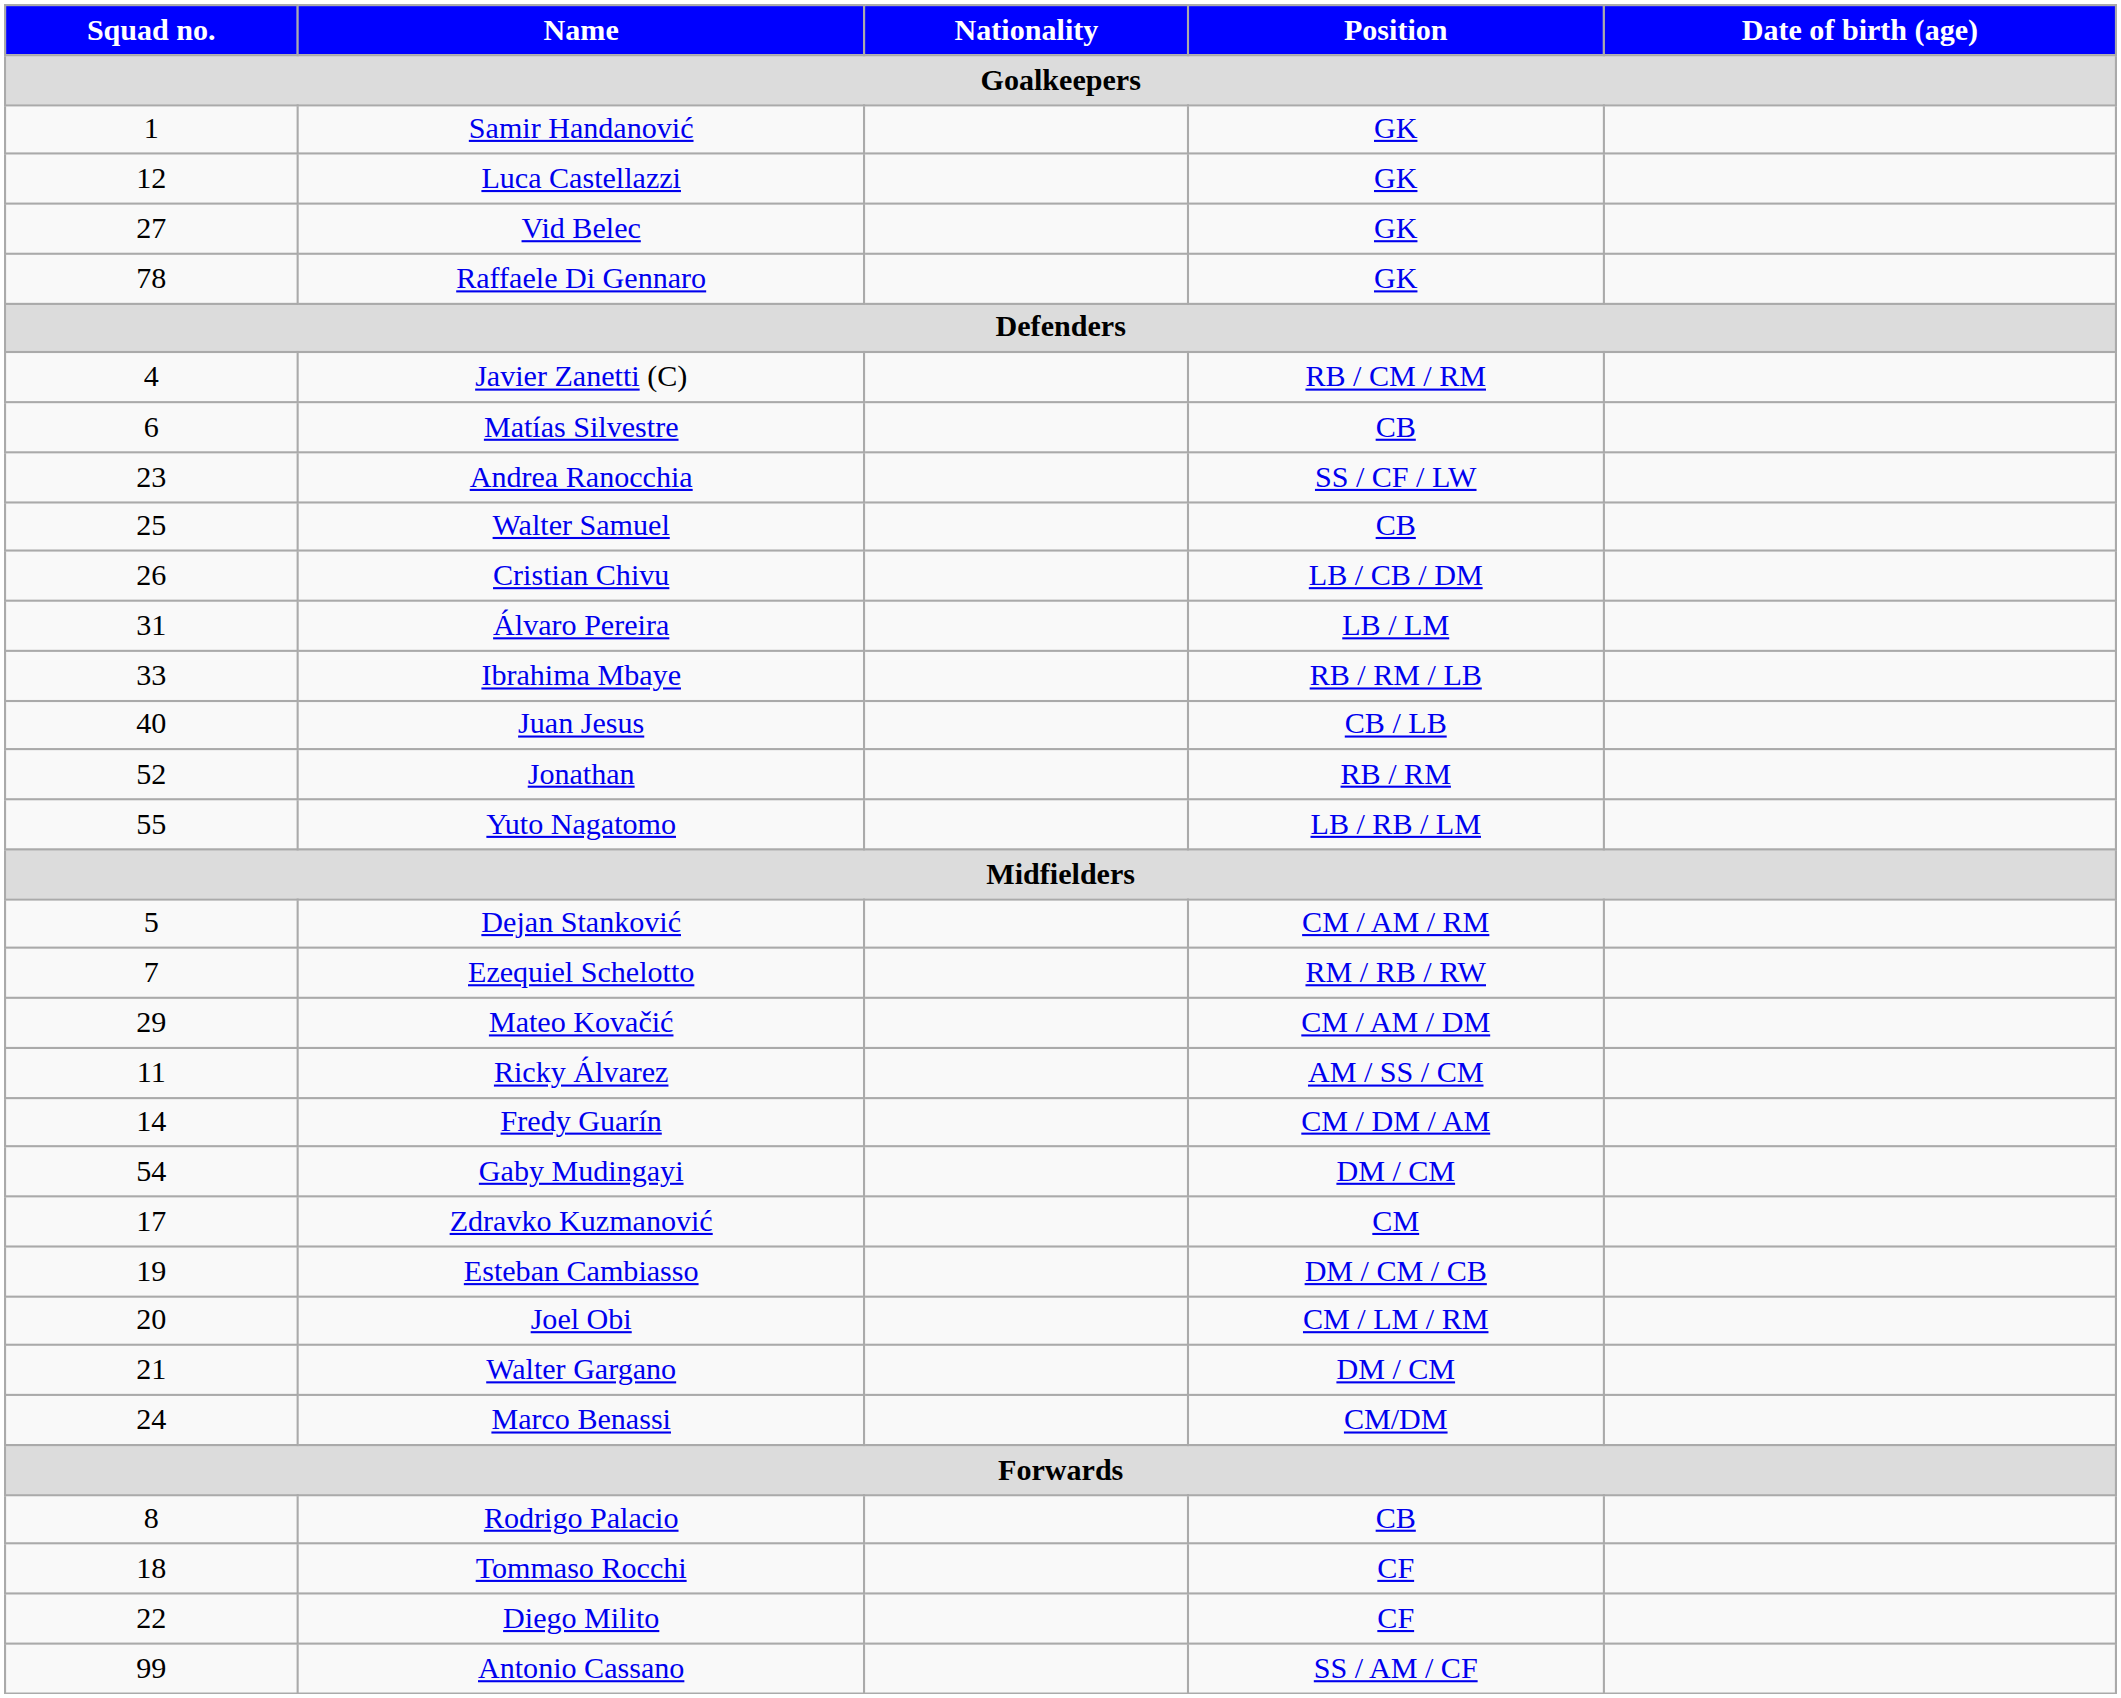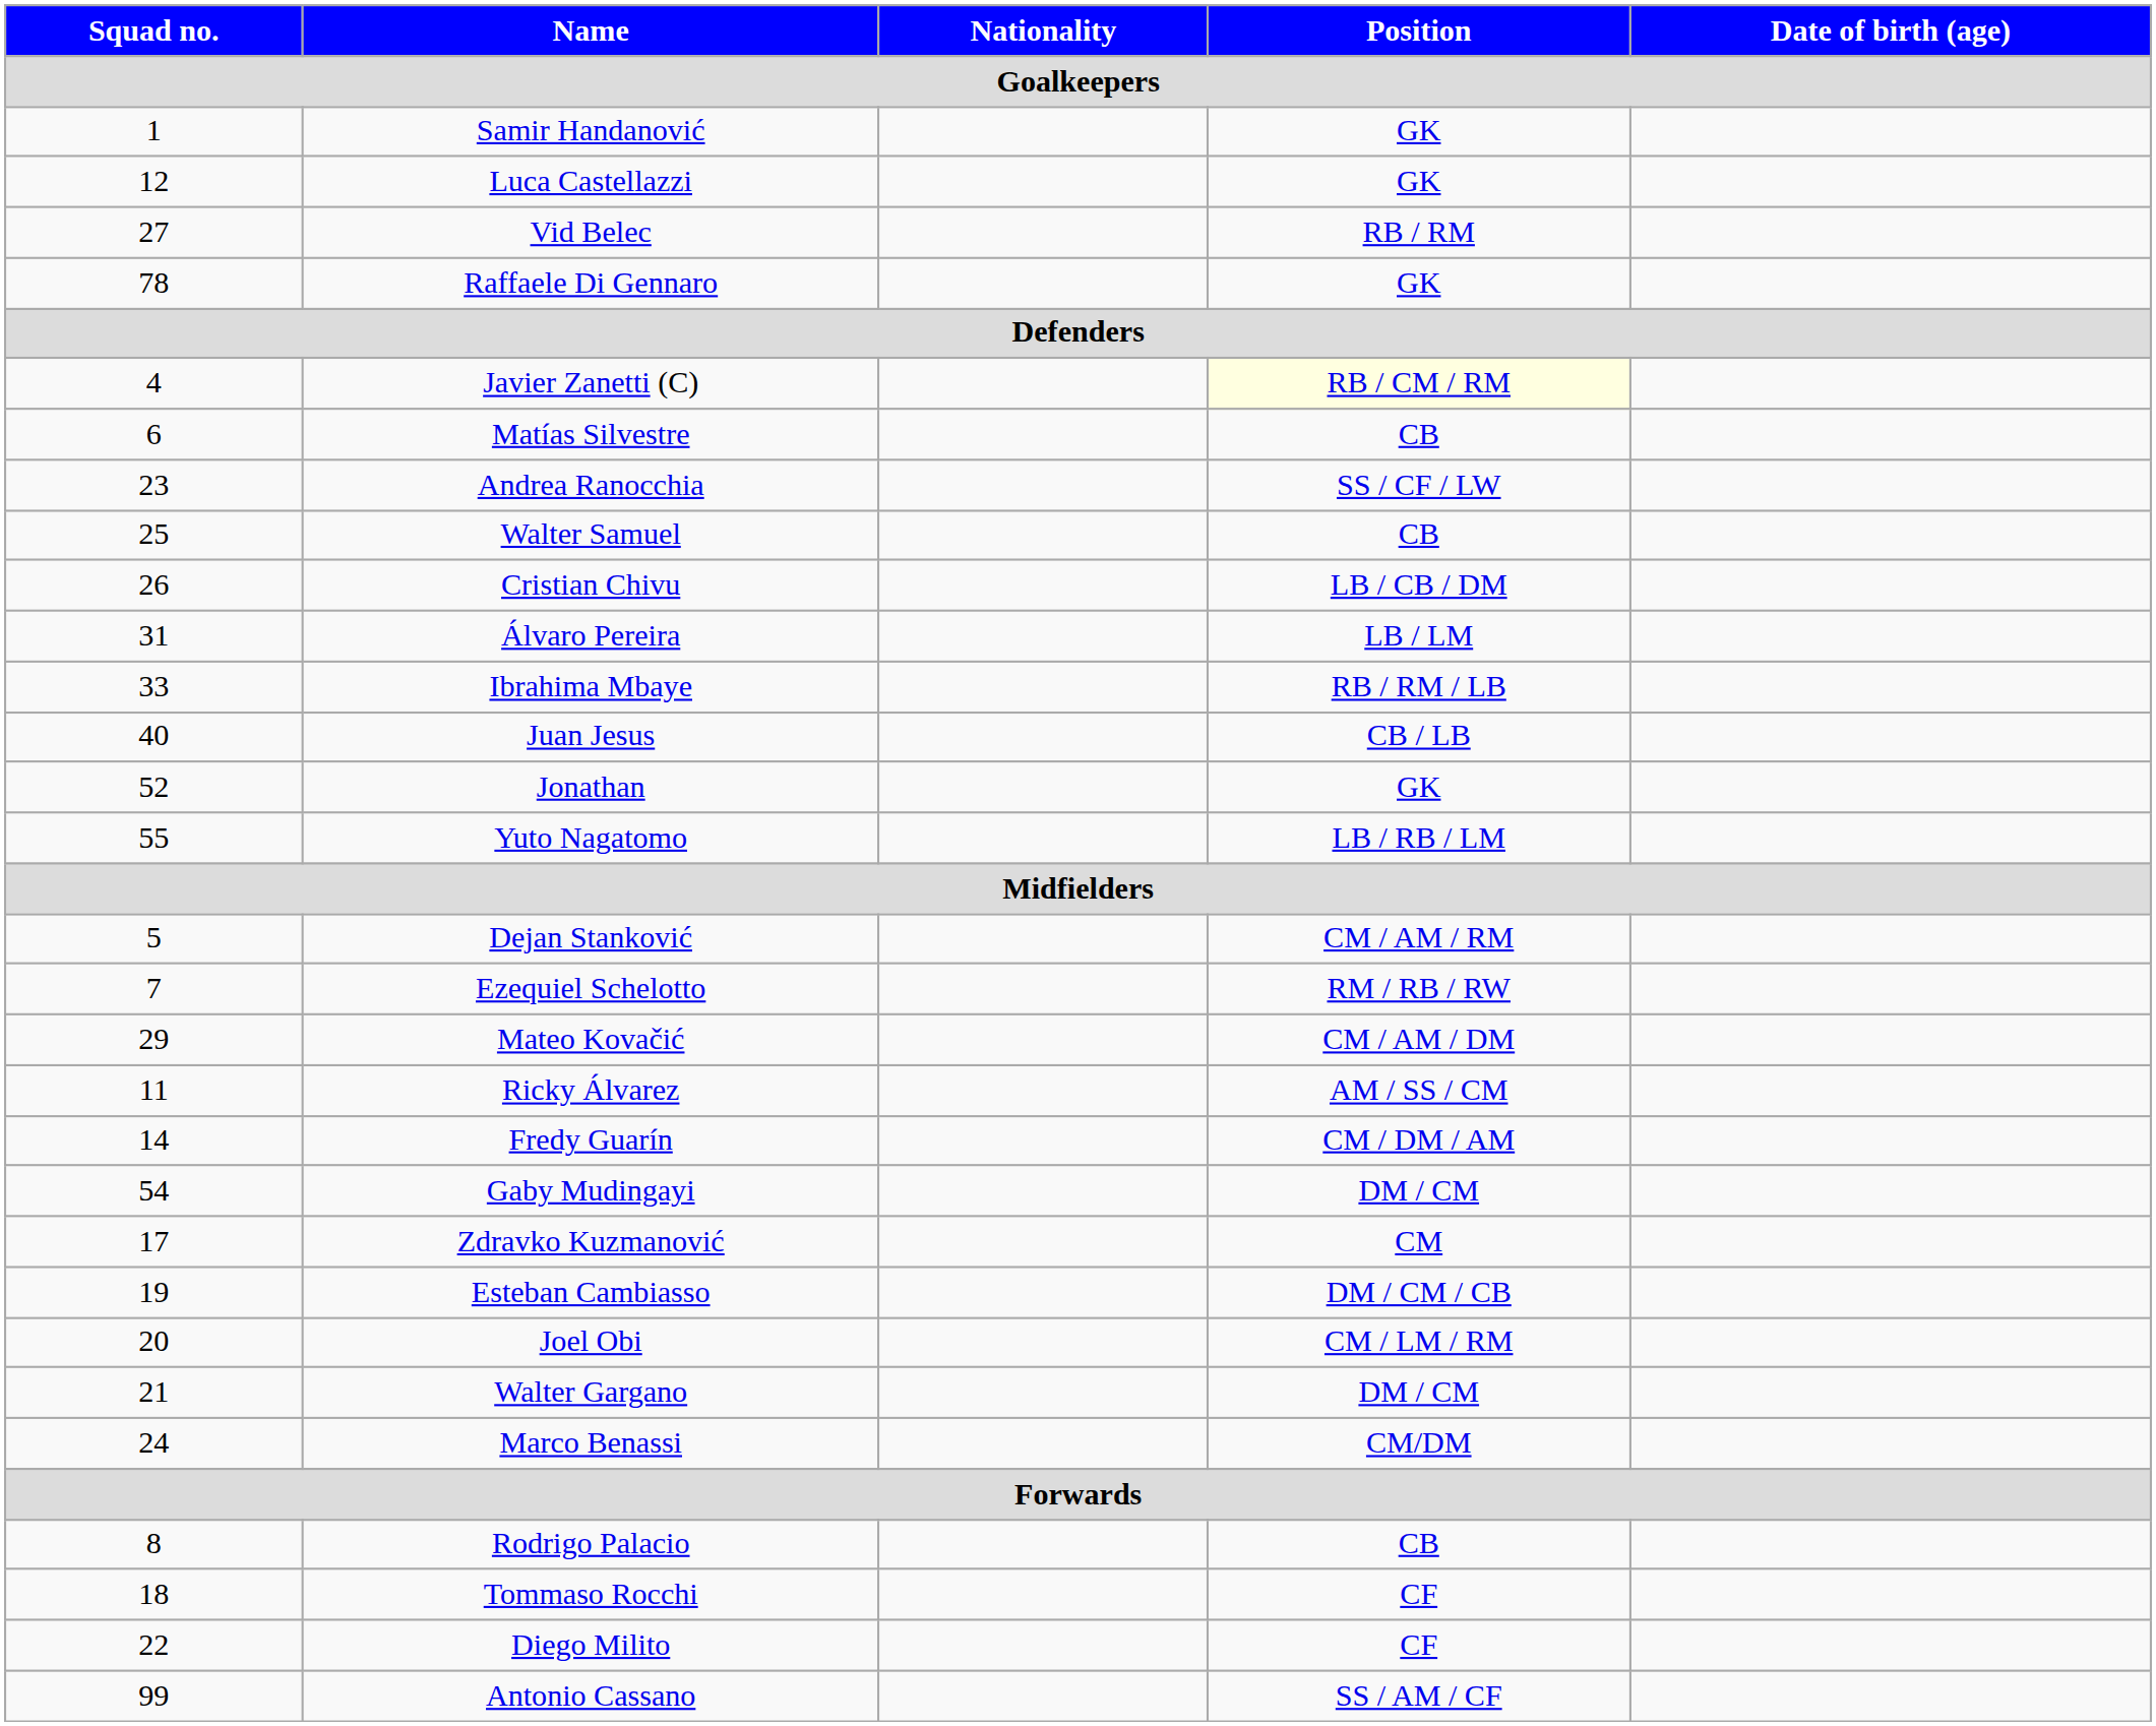Vid Belec | Position / Goalkeepers: GK -> RB / RM
Javier Zanetti (C) | Position / Goalkeepers: no background -> lightyellow background
Jonathan | Position / Goalkeepers: RB / RM -> GK
